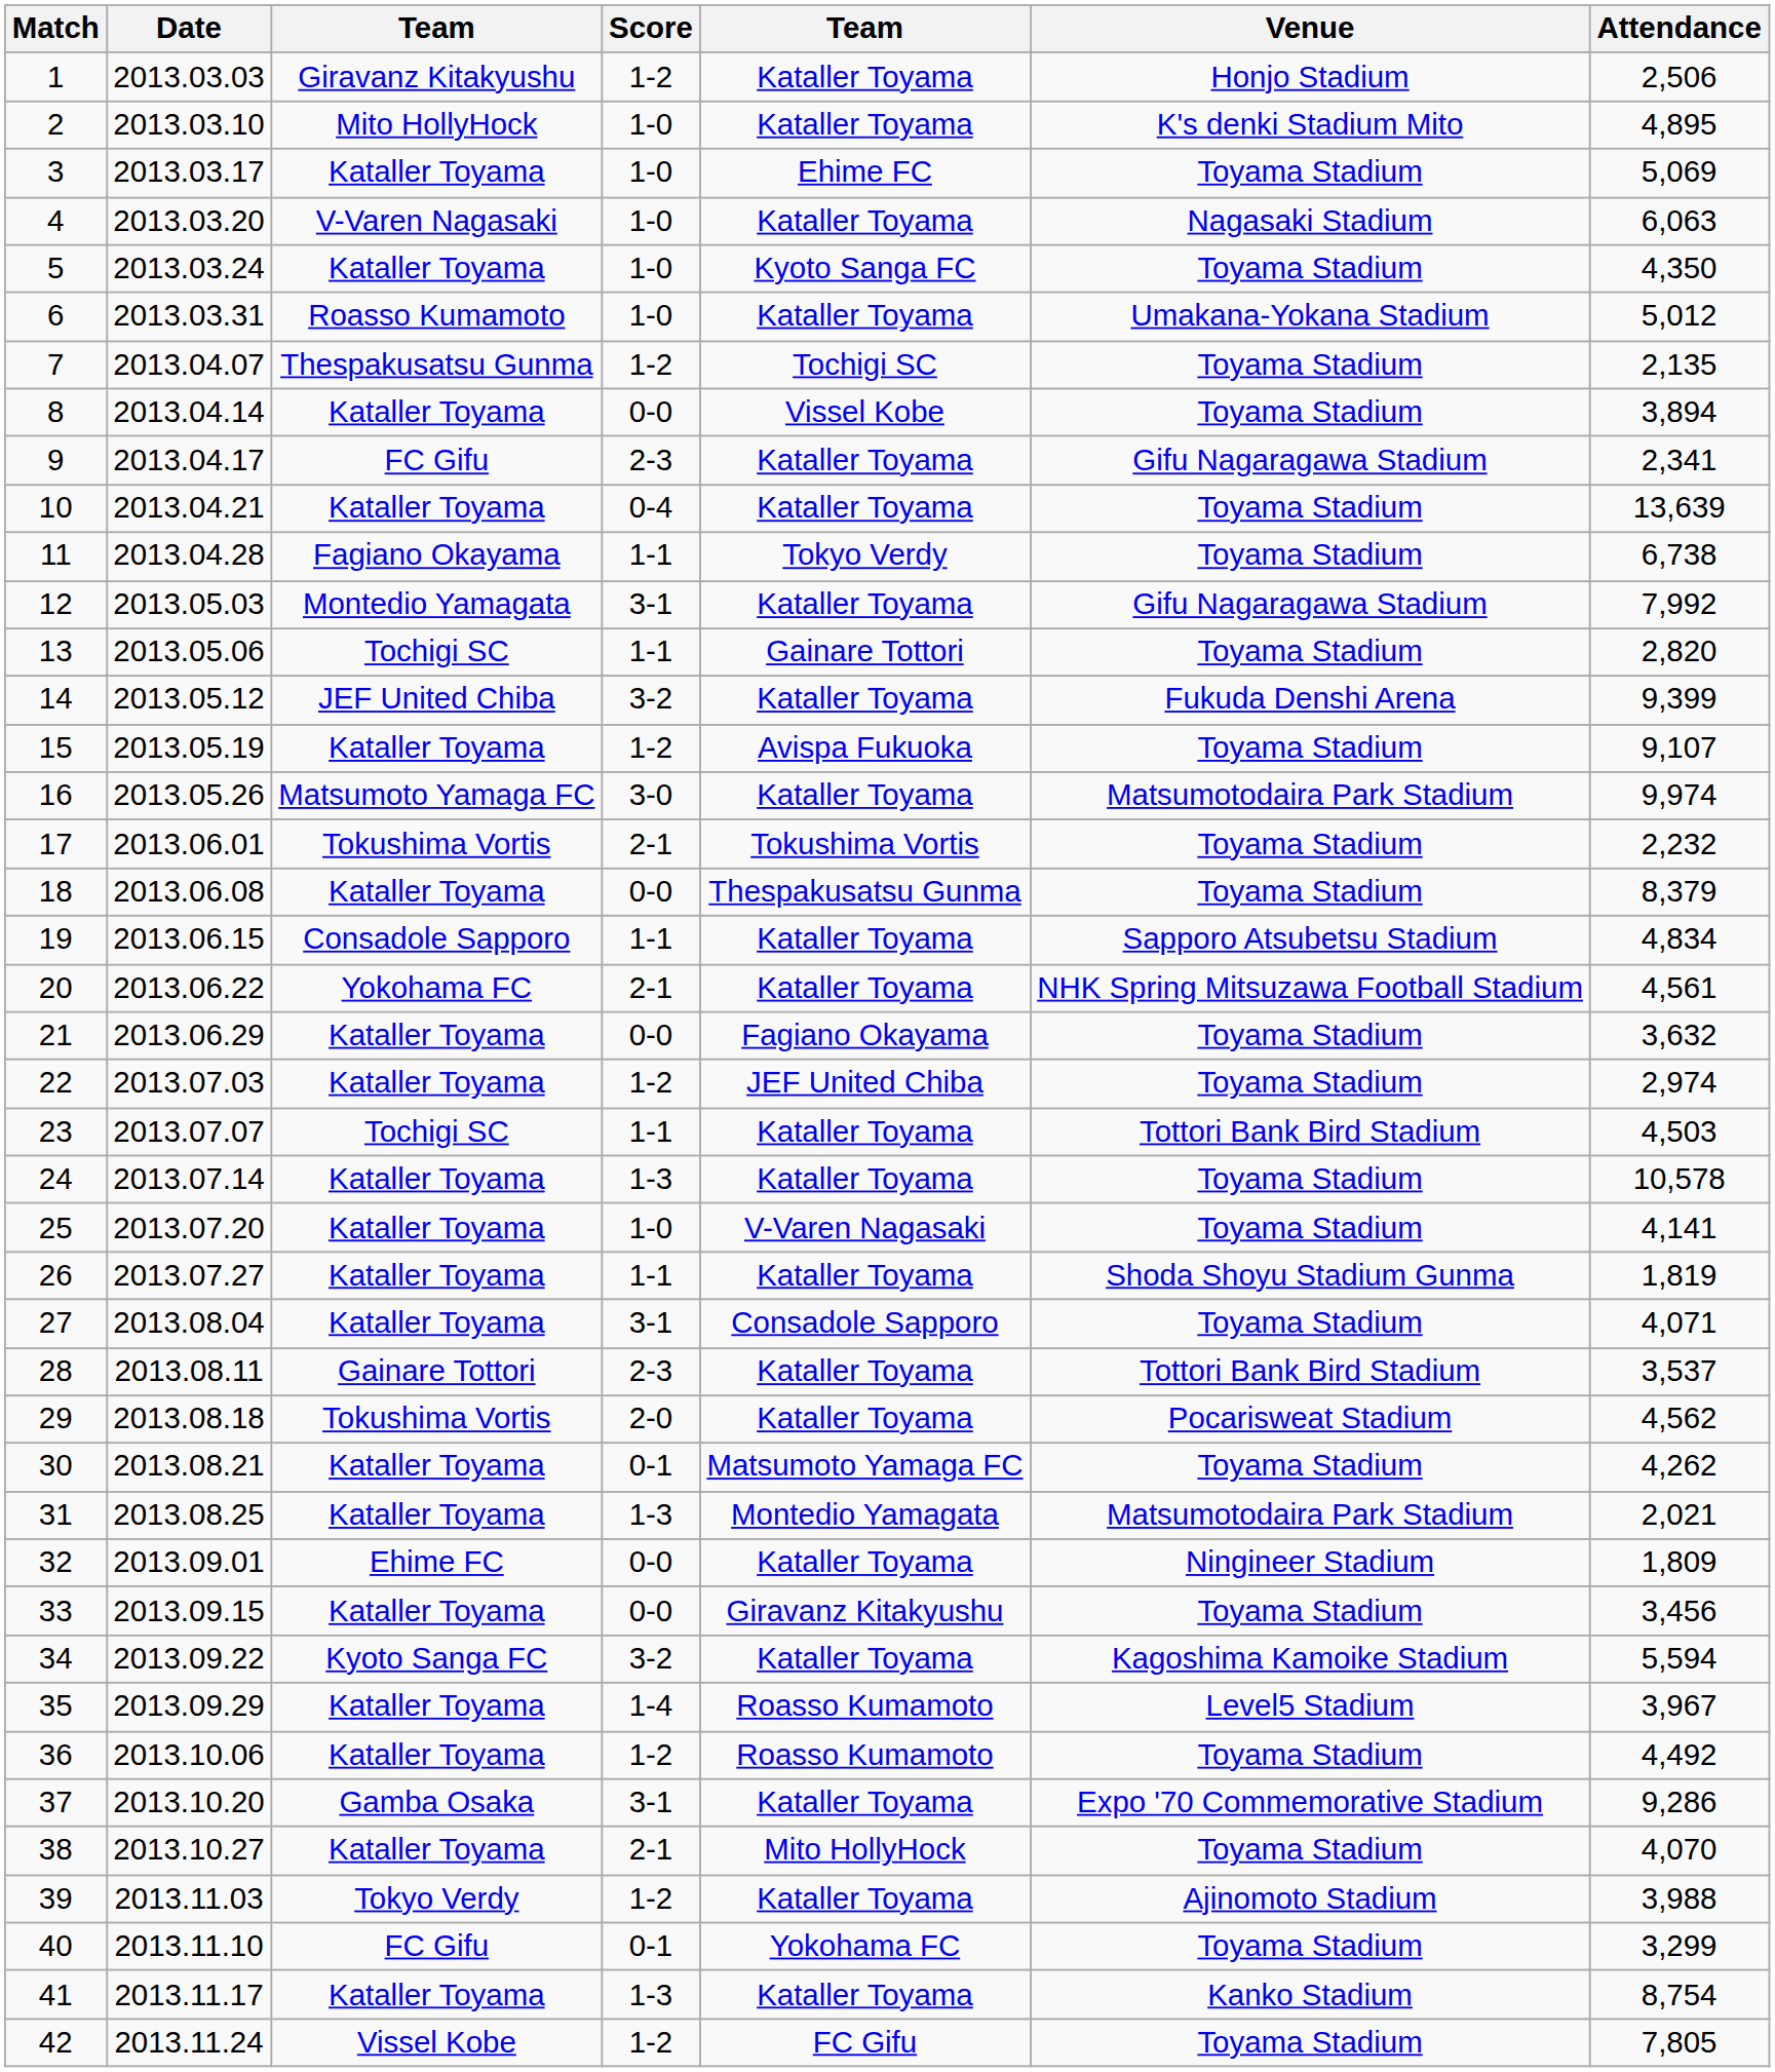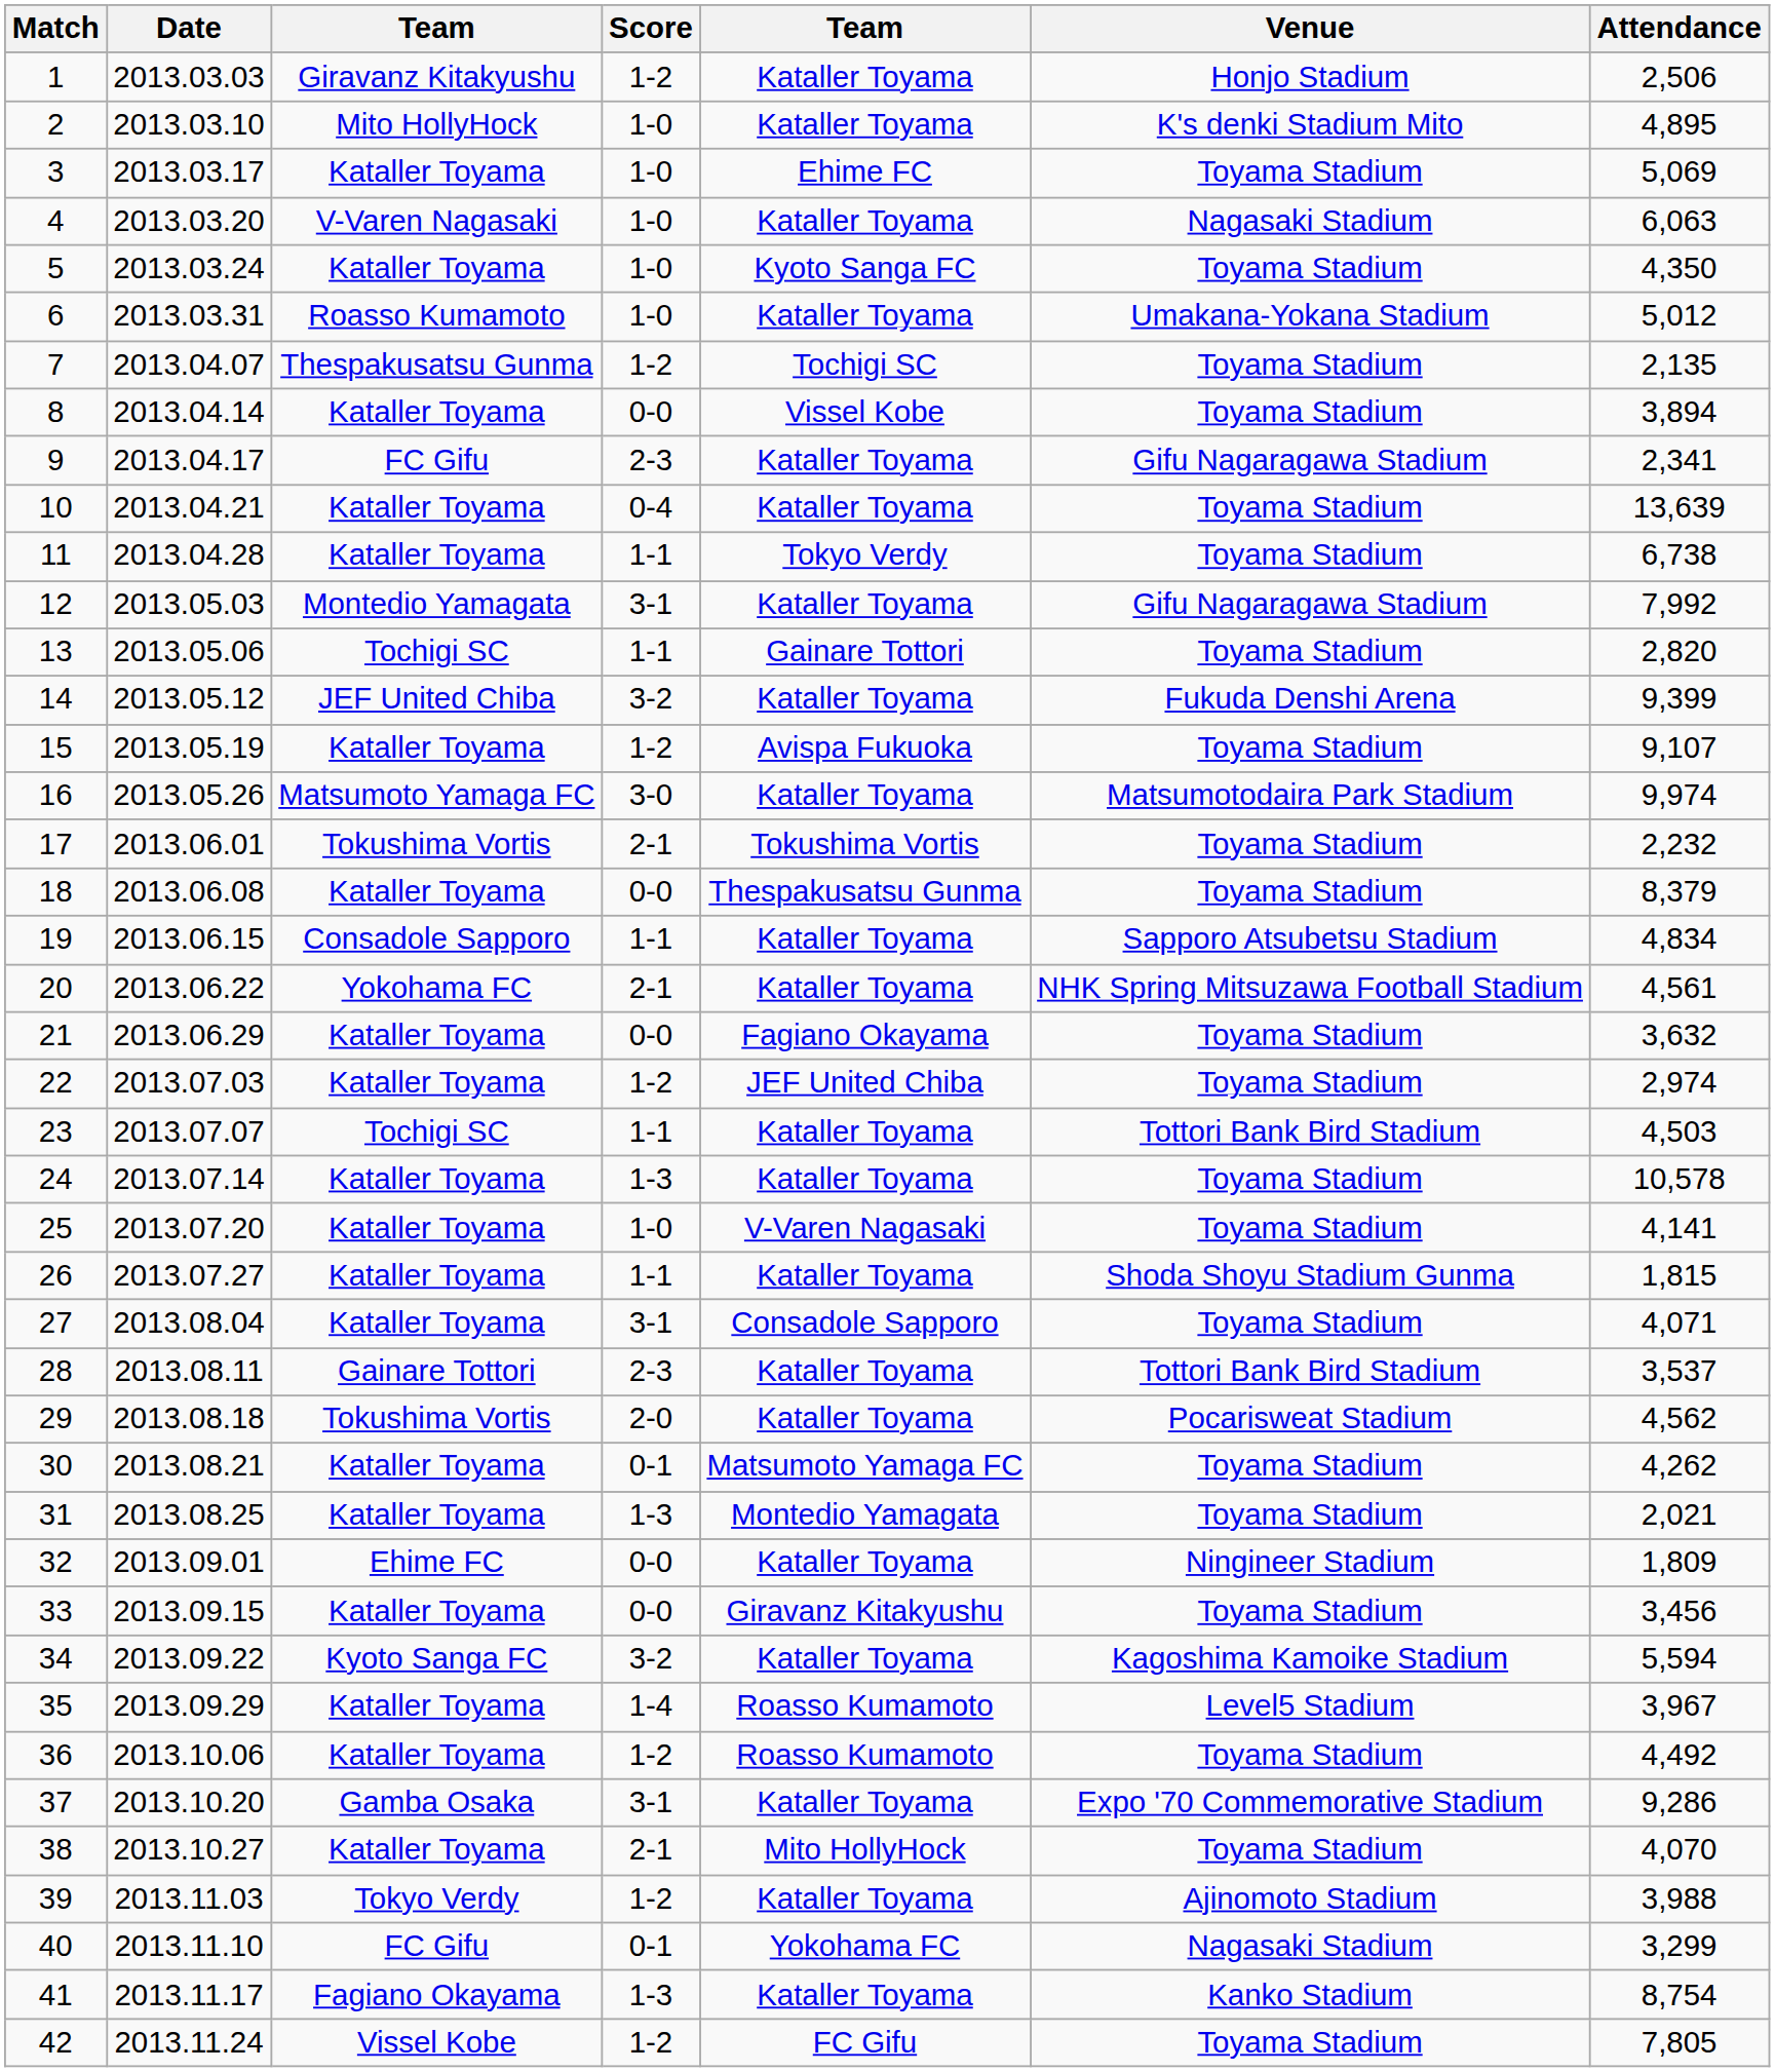11 | column 3: Fagiano Okayama -> Kataller Toyama
26 | Attendance: 1,819 -> 1,815
31 | Venue: Matsumotodaira Park Stadium -> Toyama Stadium
40 | Venue: Toyama Stadium -> Nagasaki Stadium
41 | column 3: Kataller Toyama -> Fagiano Okayama
